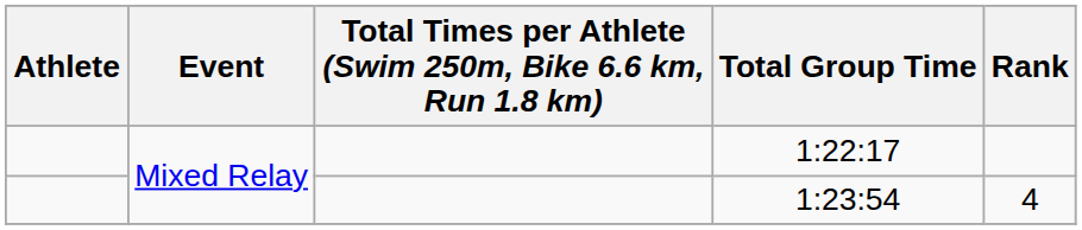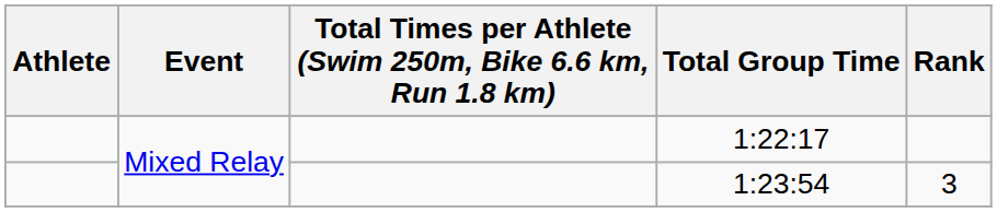1:23:54 | Rank: 4 -> 3
